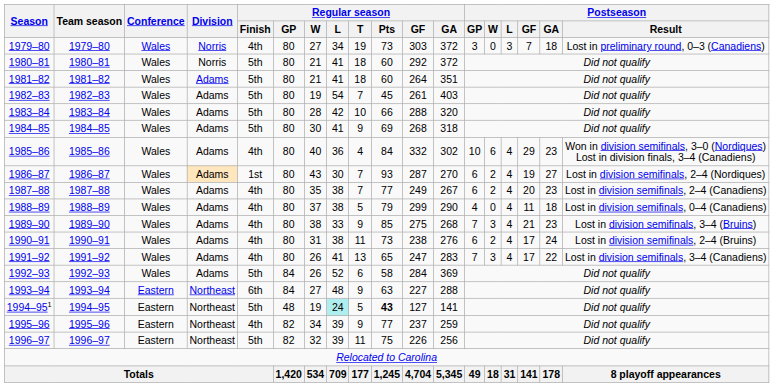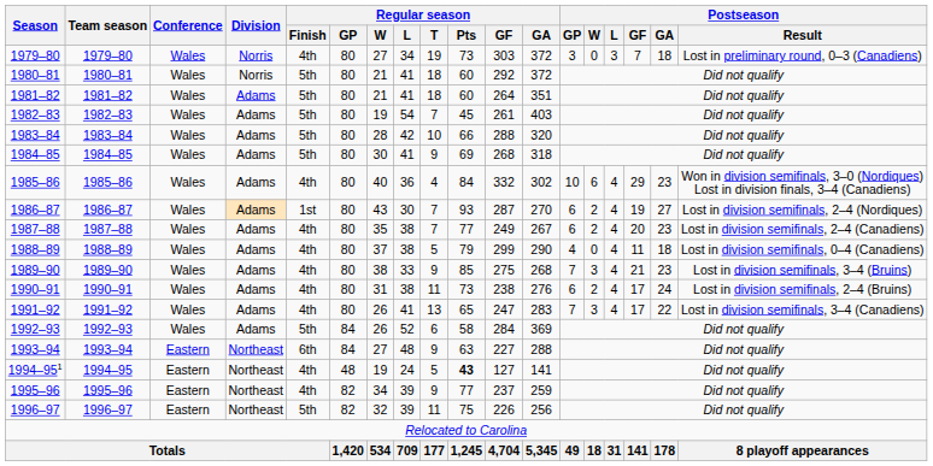1994–951 | Regular season / Finish: 5th -> 4th
1994–951 | Regular season / L: paleturquoise background -> no background
